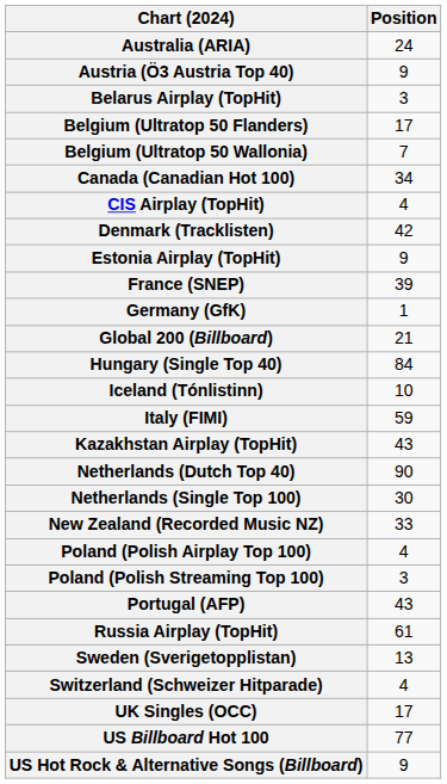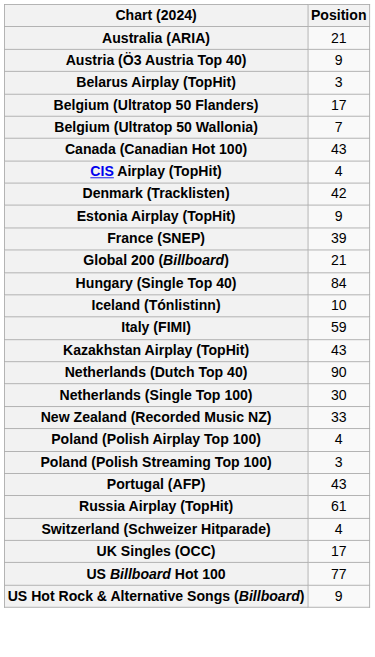Australia (ARIA) | Position: 24 -> 21
Canada (Canadian Hot 100) | Position: 34 -> 43
- row: Germany (GfK) | 1
- row: Sweden (Sverigetopplistan) | 13
